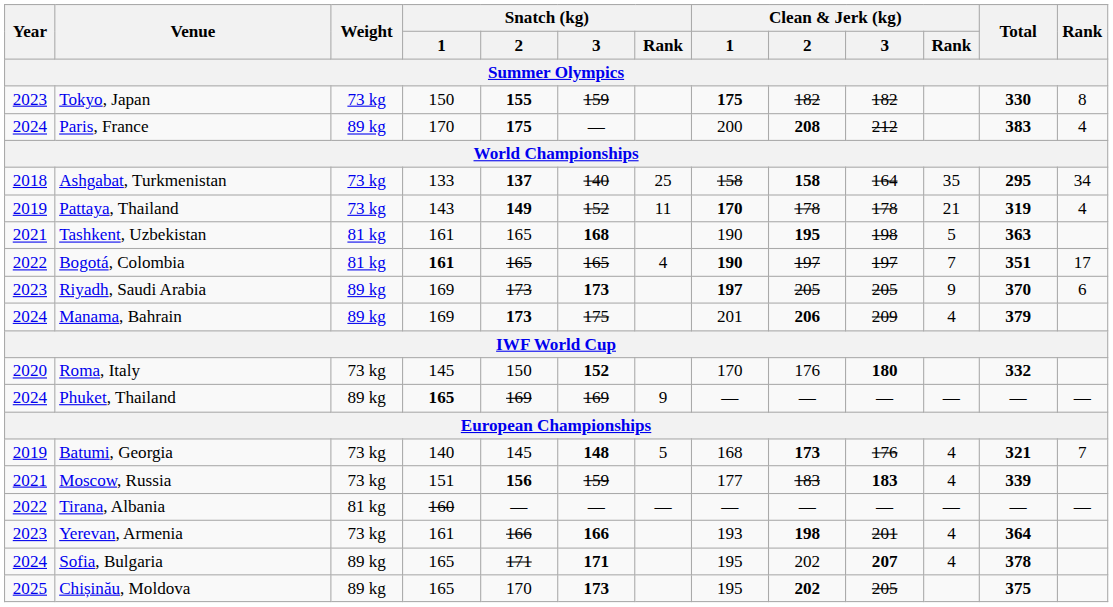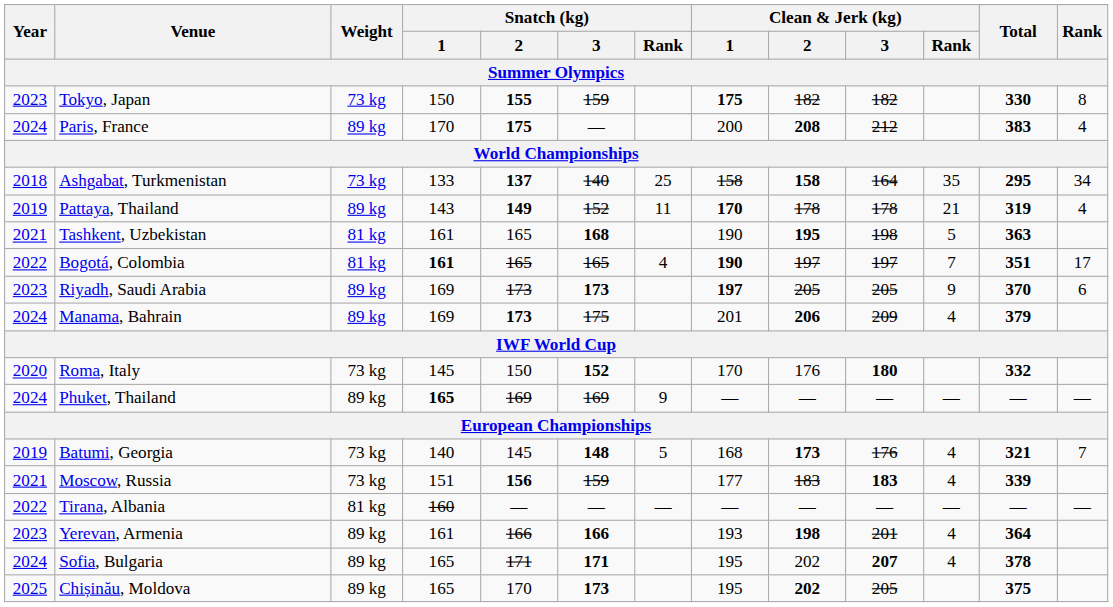Pattaya, Thailand | Weight: 73 kg -> 89 kg
Yerevan, Armenia | Weight: 73 kg -> 89 kg
